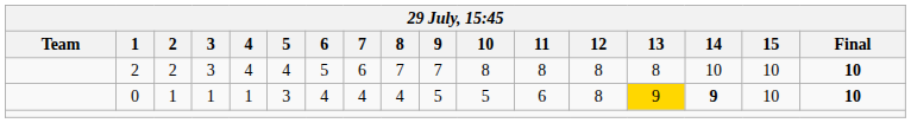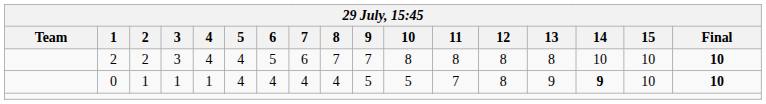0 | 5: 3 -> 4
0 | 11: 6 -> 7
0 | 13: gold background -> no background
